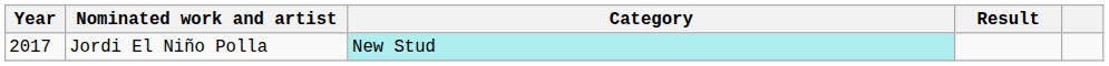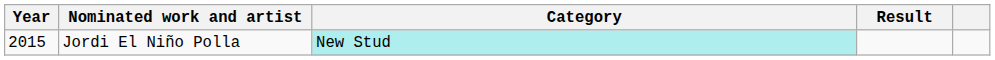Jordi El Niño Polla | Year: 2017 -> 2015
